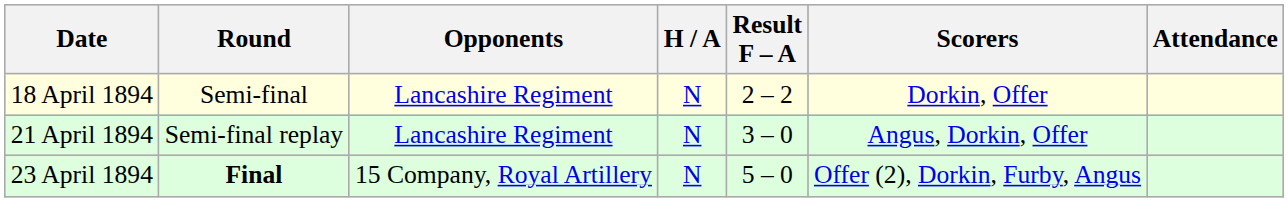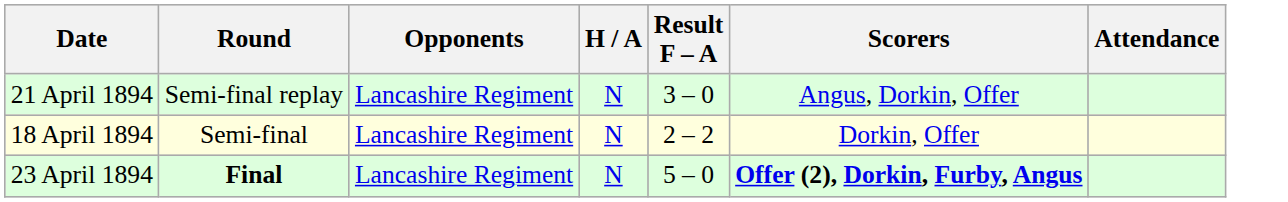rows swapped: 18 April 1894 <-> 21 April 1894
23 April 1894 | Opponents: 15 Company, Royal Artillery -> Lancashire Regiment
23 April 1894 | Scorers: normal -> bold
